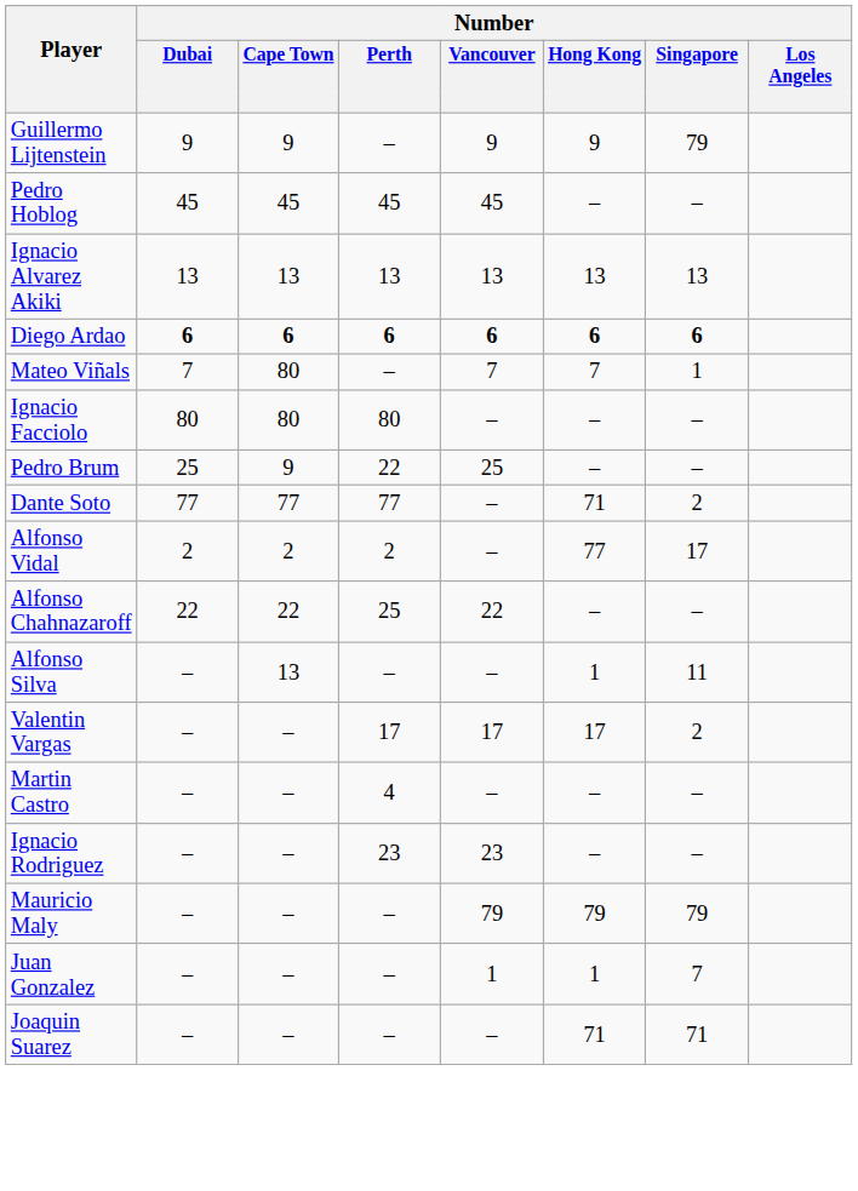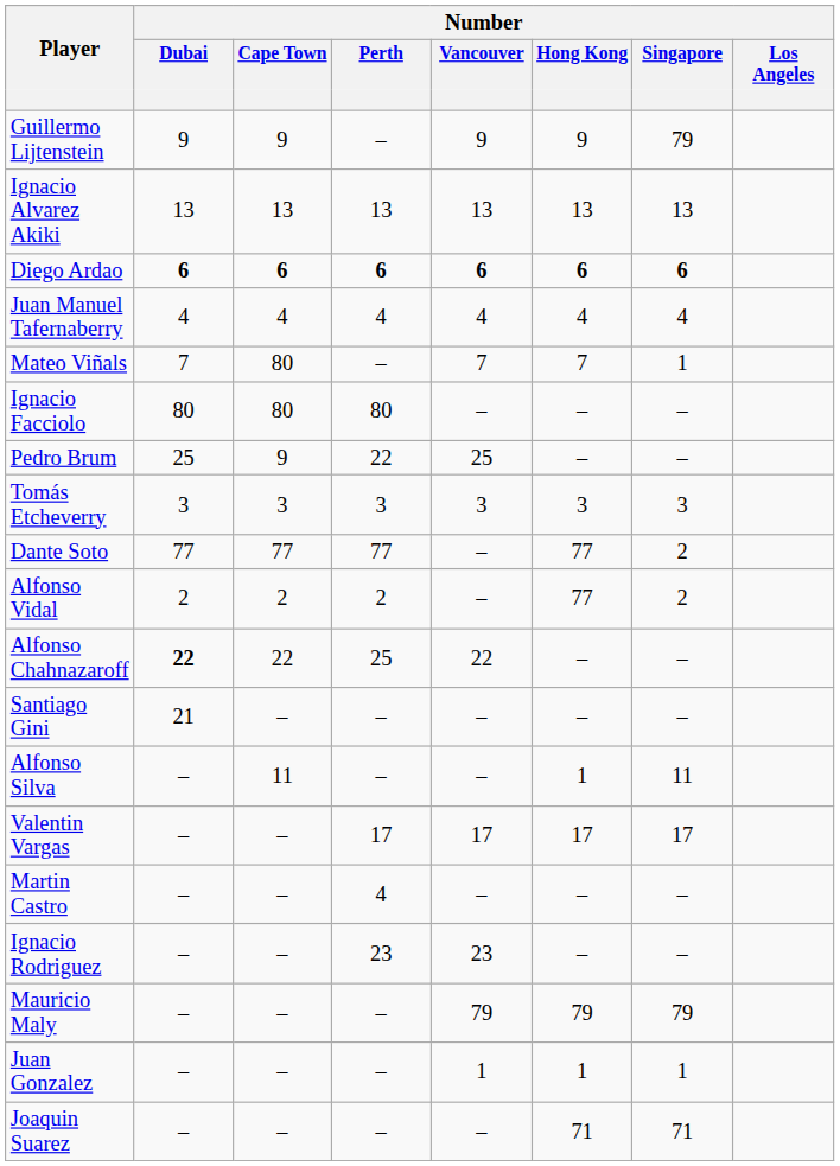- row: Pedro Hoblog | 45 | 45 | 45 | 45 | – | –
+ row: Juan Manuel Tafernaberry | 4 | 4 | 4 | 4 | 4 | 4
+ row: Tomás Etcheverry | 3 | 3 | 3 | 3 | 3 | 3
Dante Soto | Number / Hong Kong: 71 -> 77
Alfonso Vidal | Number / Singapore: 17 -> 2
Alfonso Chahnazaroff | Number / Dubai: normal -> bold
+ row: Santiago Gini | 21 | – | – | – | – | –
Alfonso Silva | Number / Cape Town: 13 -> 11
Valentin Vargas | Number / Singapore: 2 -> 17
Juan Gonzalez | Number / Singapore: 7 -> 1
